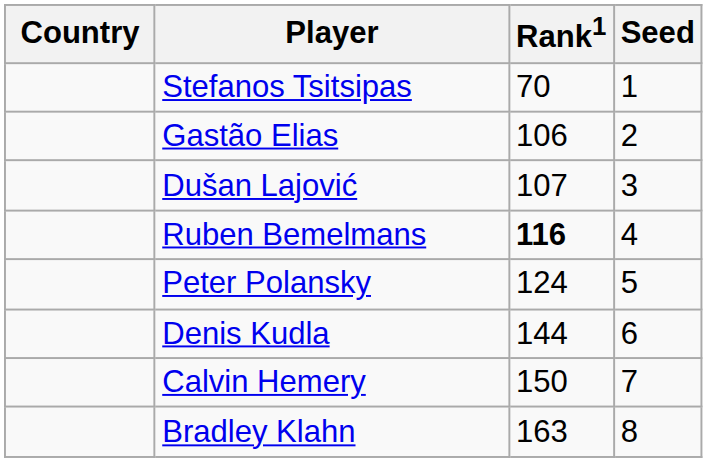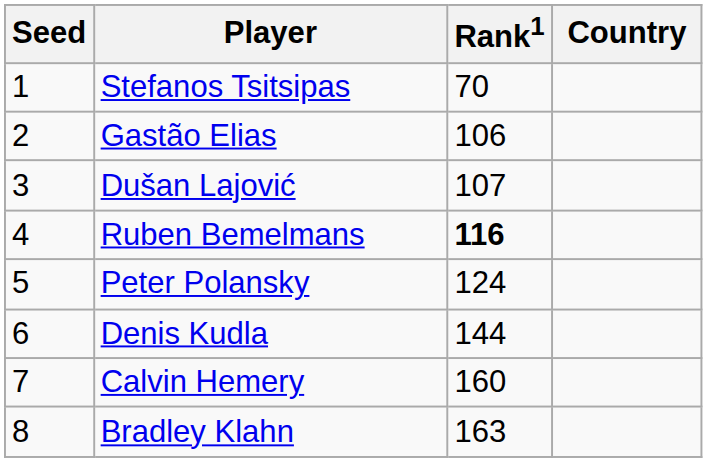columns swapped: Country <-> Seed
Calvin Hemery | Rank1: 150 -> 160
